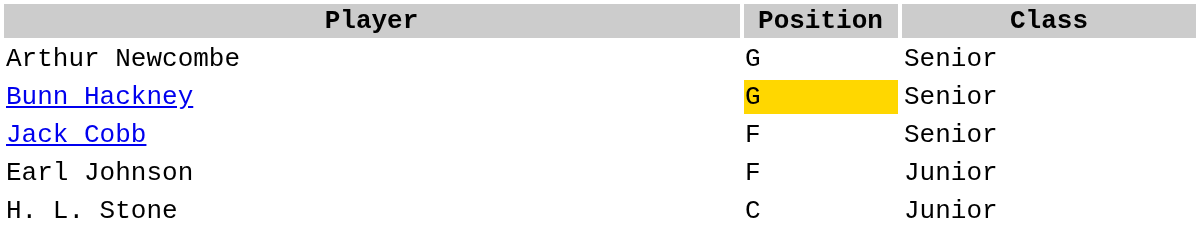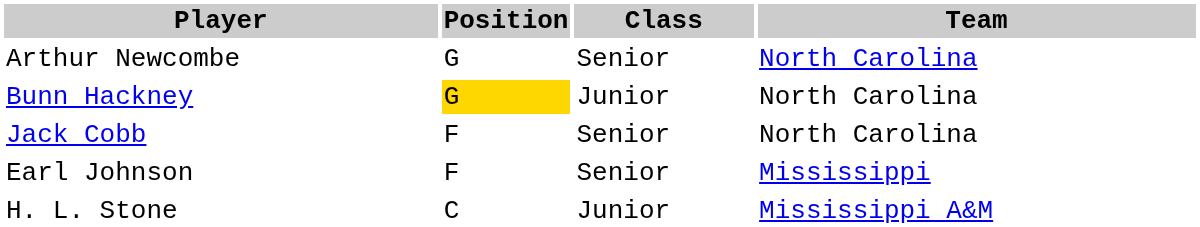+ column: Team | North Carolina | North Carolina | North Carolina | Mississippi | Mississippi A&M
Bunn Hackney | Class: Senior -> Junior
Earl Johnson | Class: Junior -> Senior
